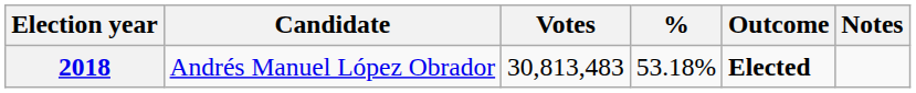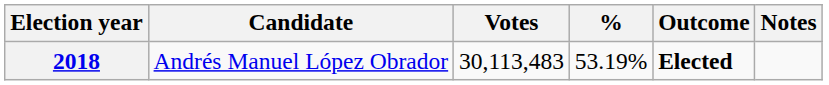2018 | Votes: 30,813,483 -> 30,113,483
2018 | %: 53.18% -> 53.19%
